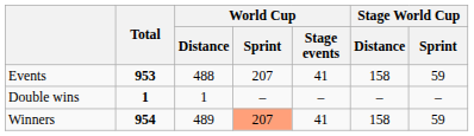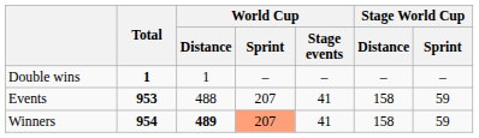rows swapped: Events <-> Double wins
Winners | World Cup / Distance: normal -> bold
